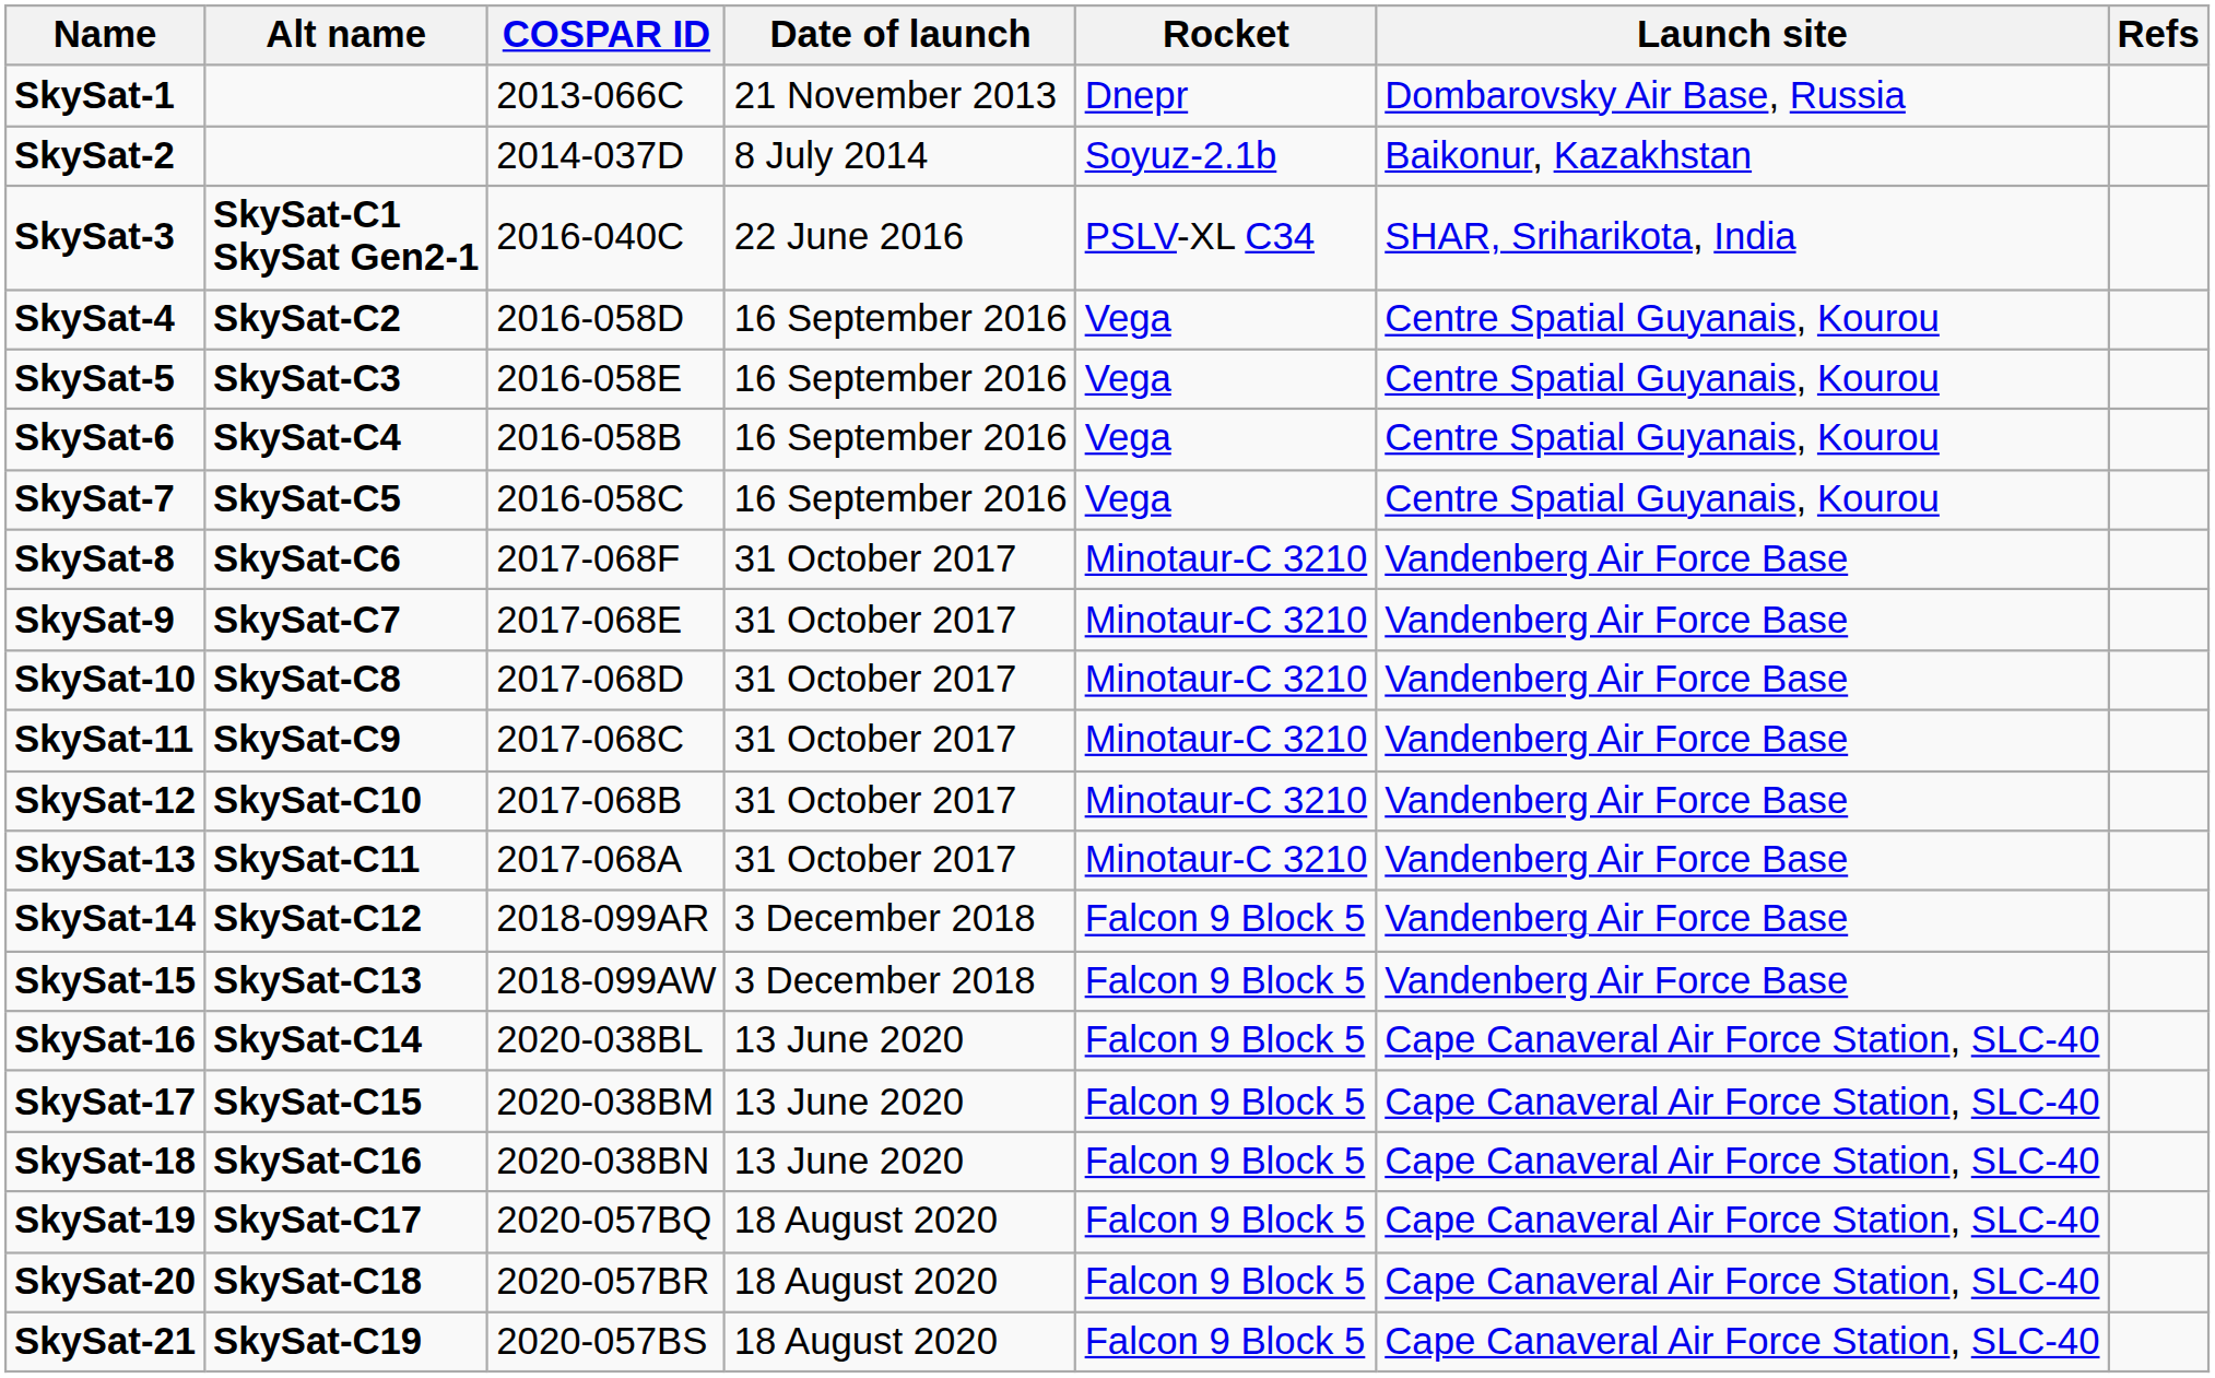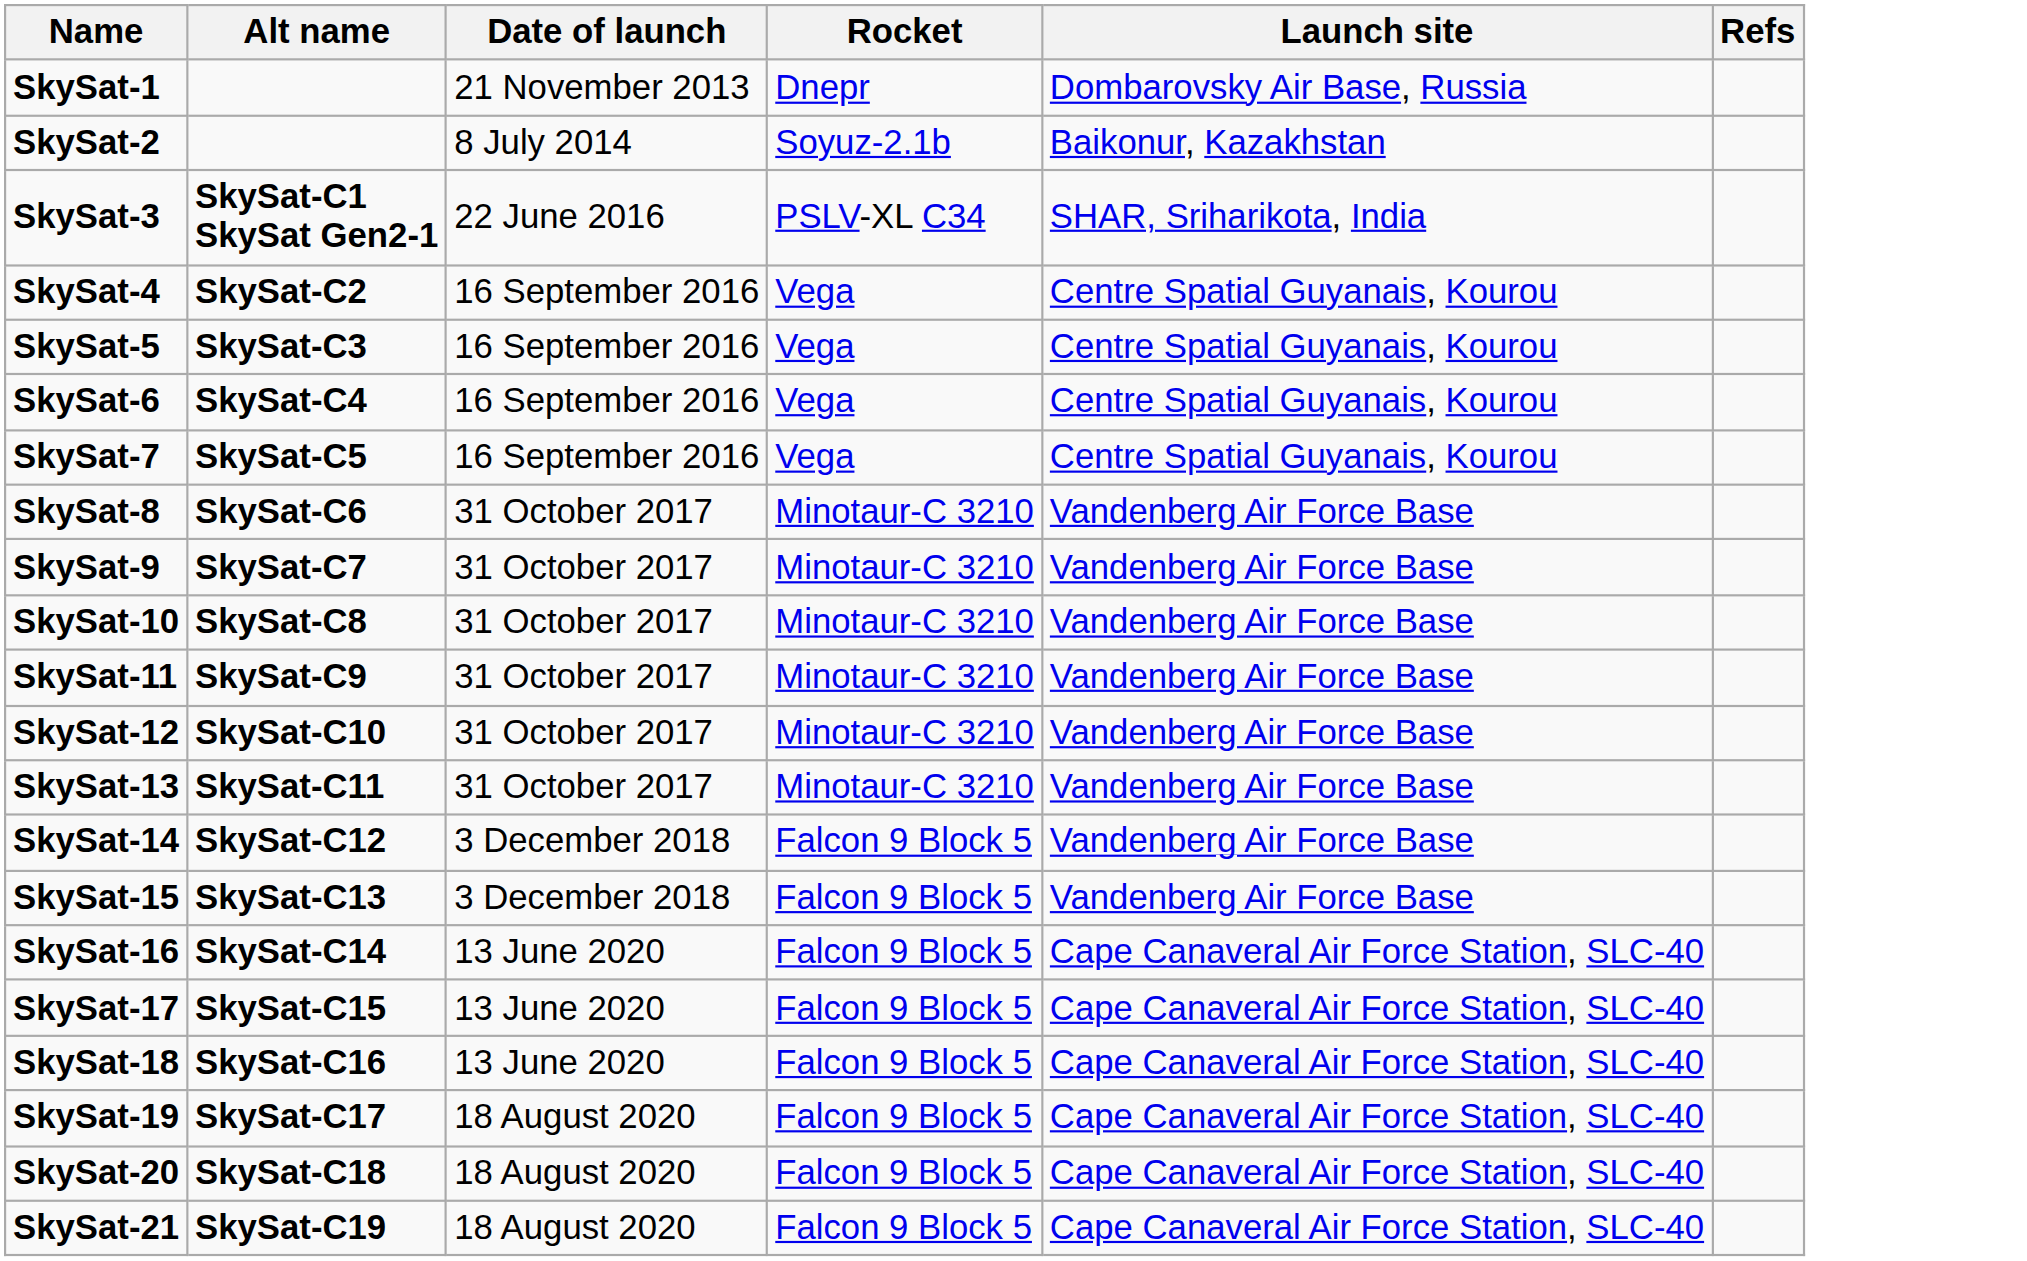- column: COSPAR ID | 2013-066C | 2014-037D | 2016-040C | 2016-058D | 2016-058E | 2016-058B | 2016-058C | 2017-068F | 2017-068E | 2017-068D | 2017-068C | 2017-068B | 2017-068A | 2018-099AR | 2018-099AW | 2020-038BL | 2020-038BM | 2020-038BN | 2020-057BQ | 2020-057BR | 2020-057BS
